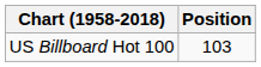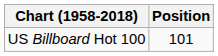US Billboard Hot 100 | Position: 103 -> 101
